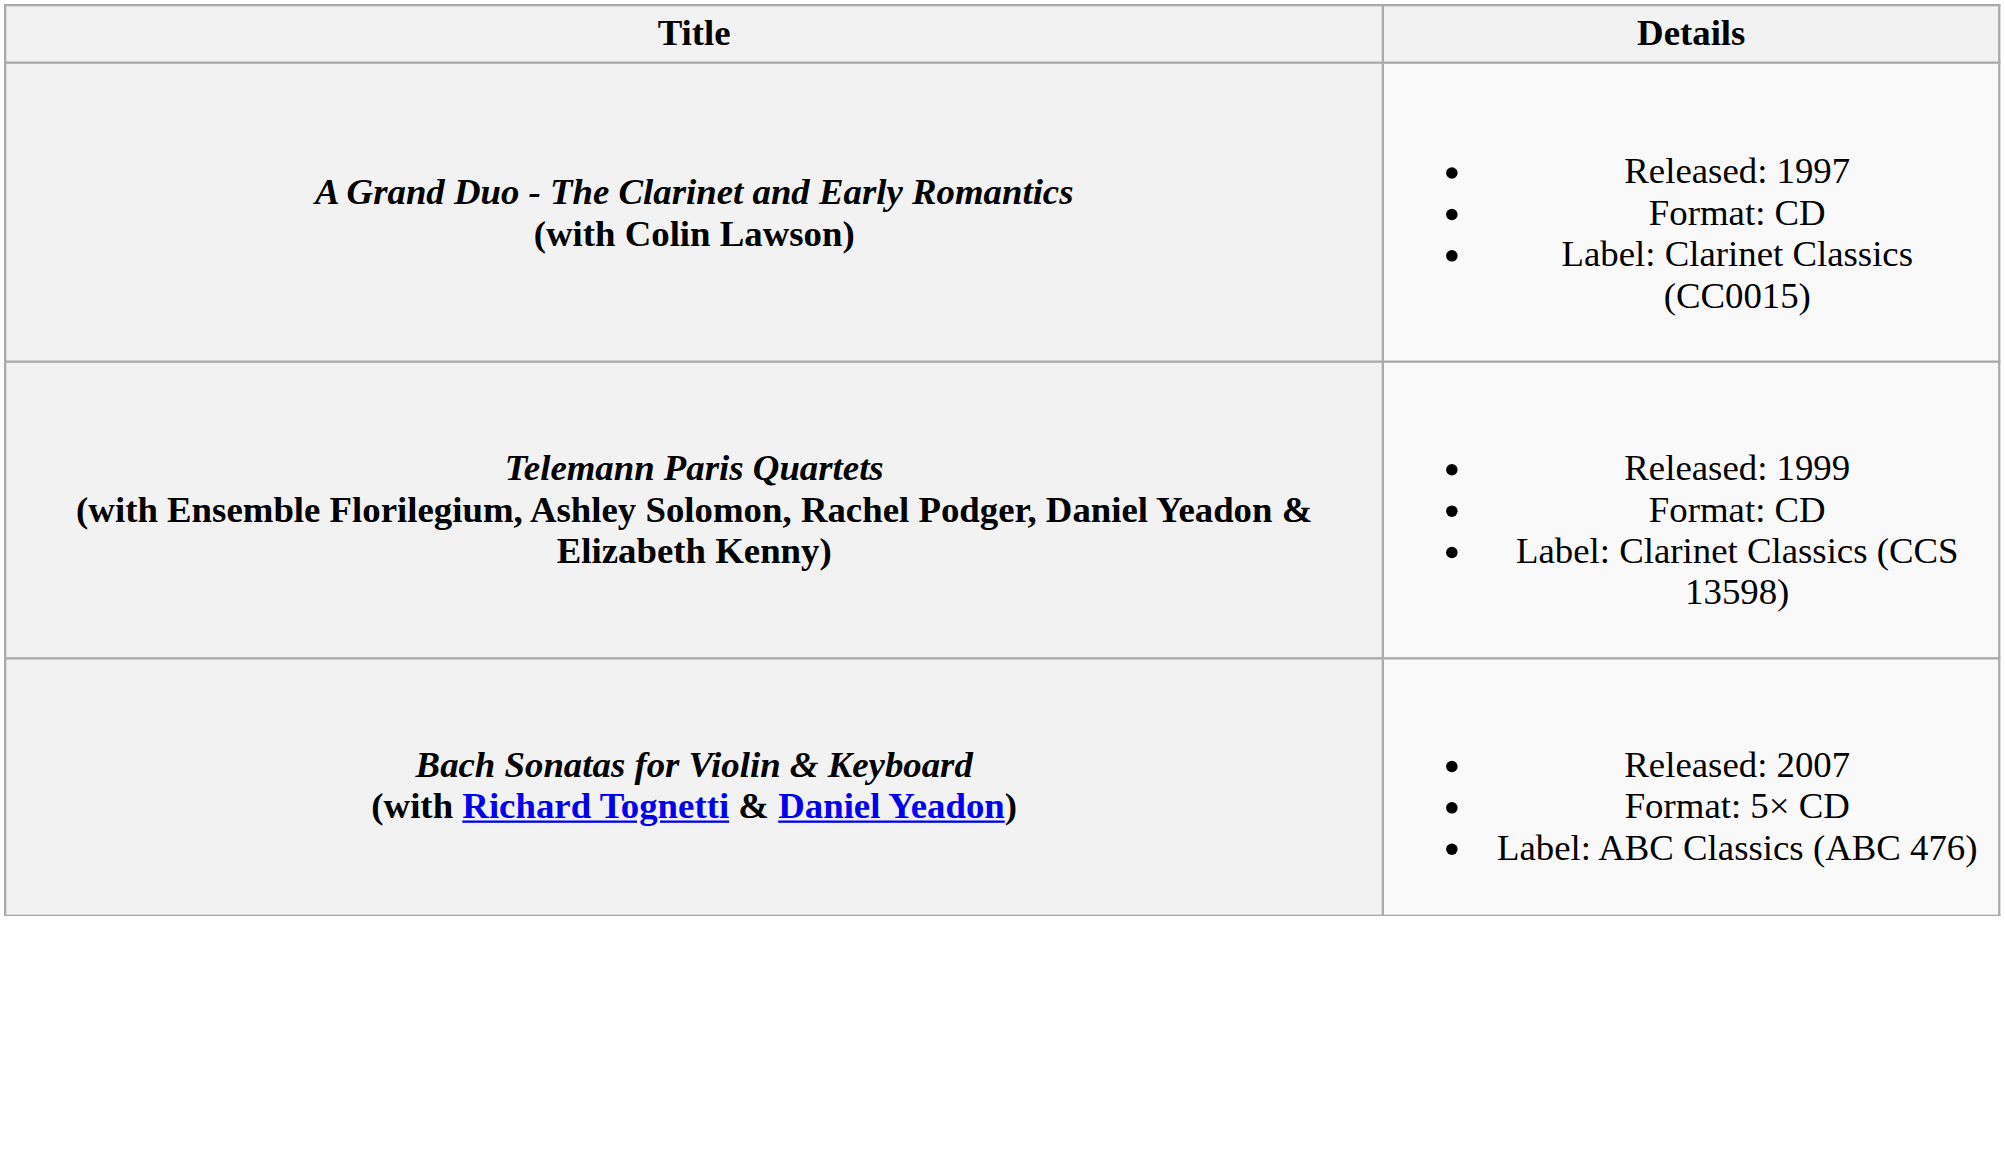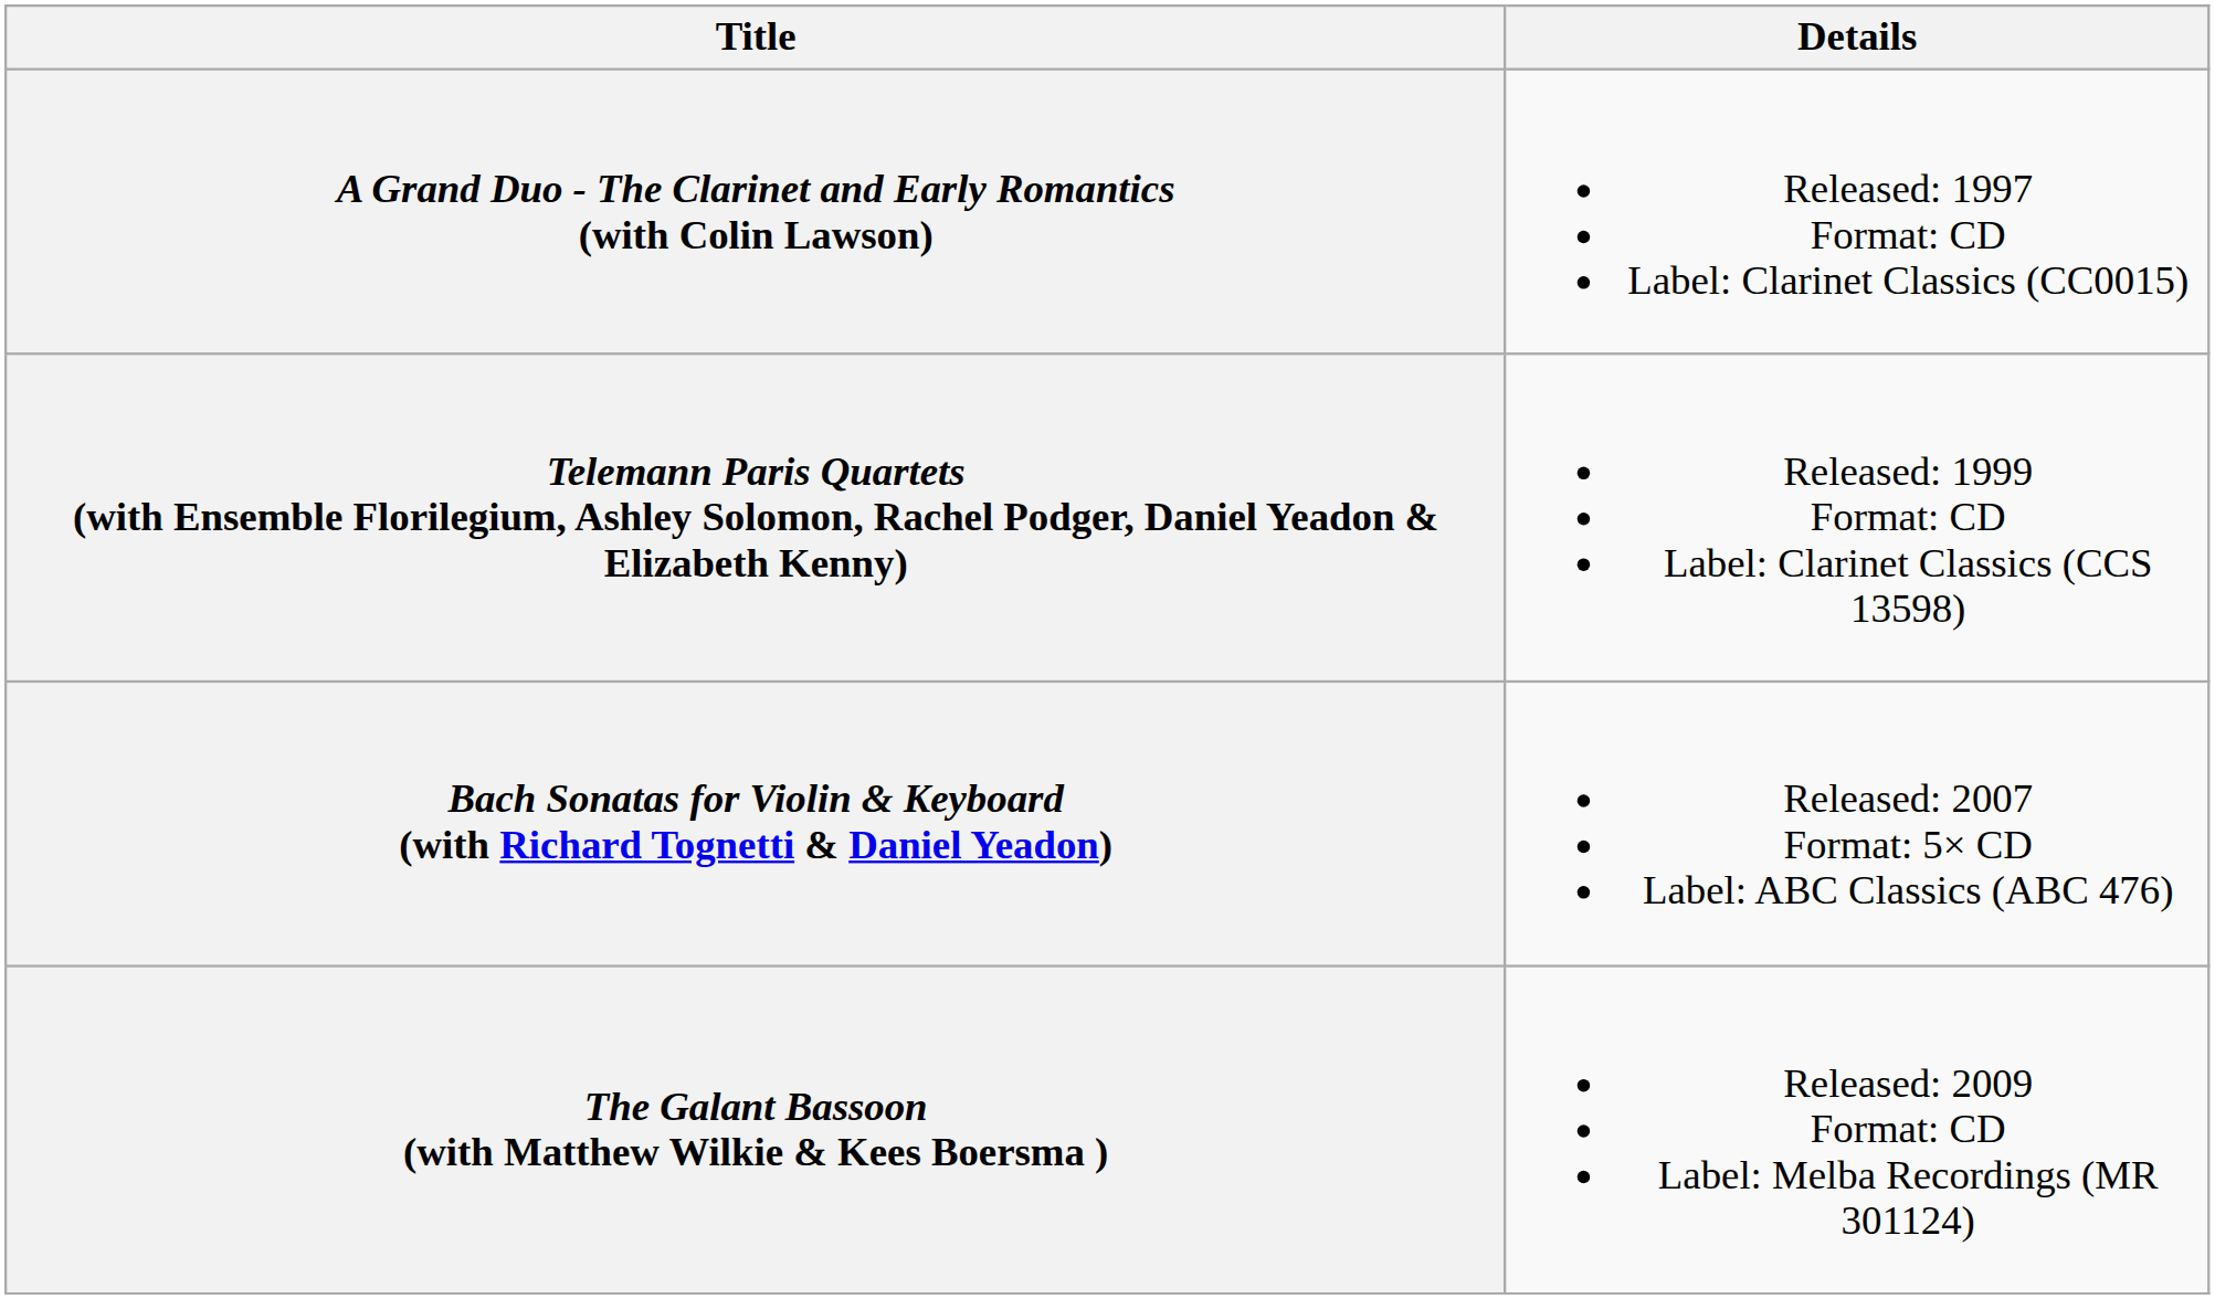+ row: The Galant Bassoon (with Matthew Wilkie & Kees Boersma ) | Released: 2009 Format: CD Label: Melba Recordings (MR 301124)
